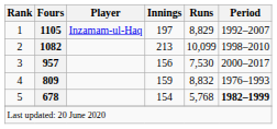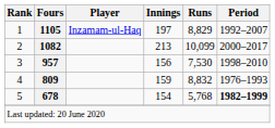2 | Period: 1998–2010 -> 2000–2017
3 | Period: 2000–2017 -> 1998–2010
